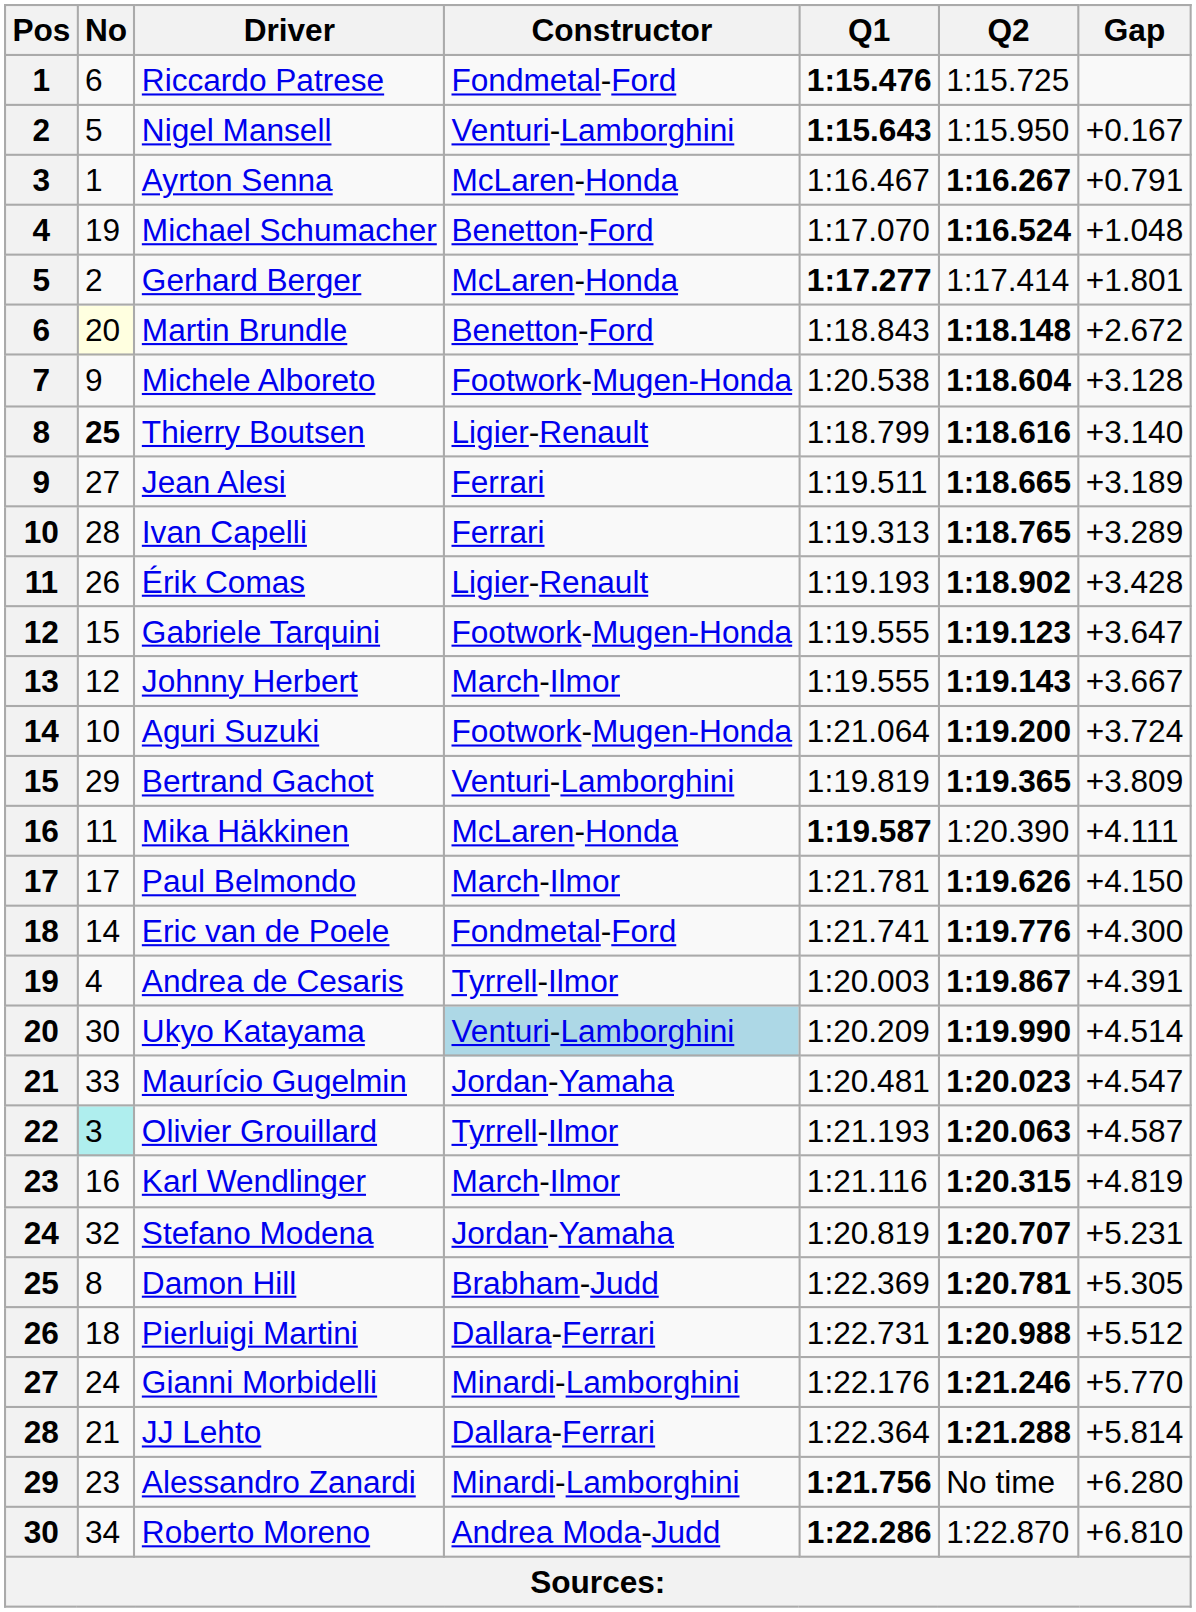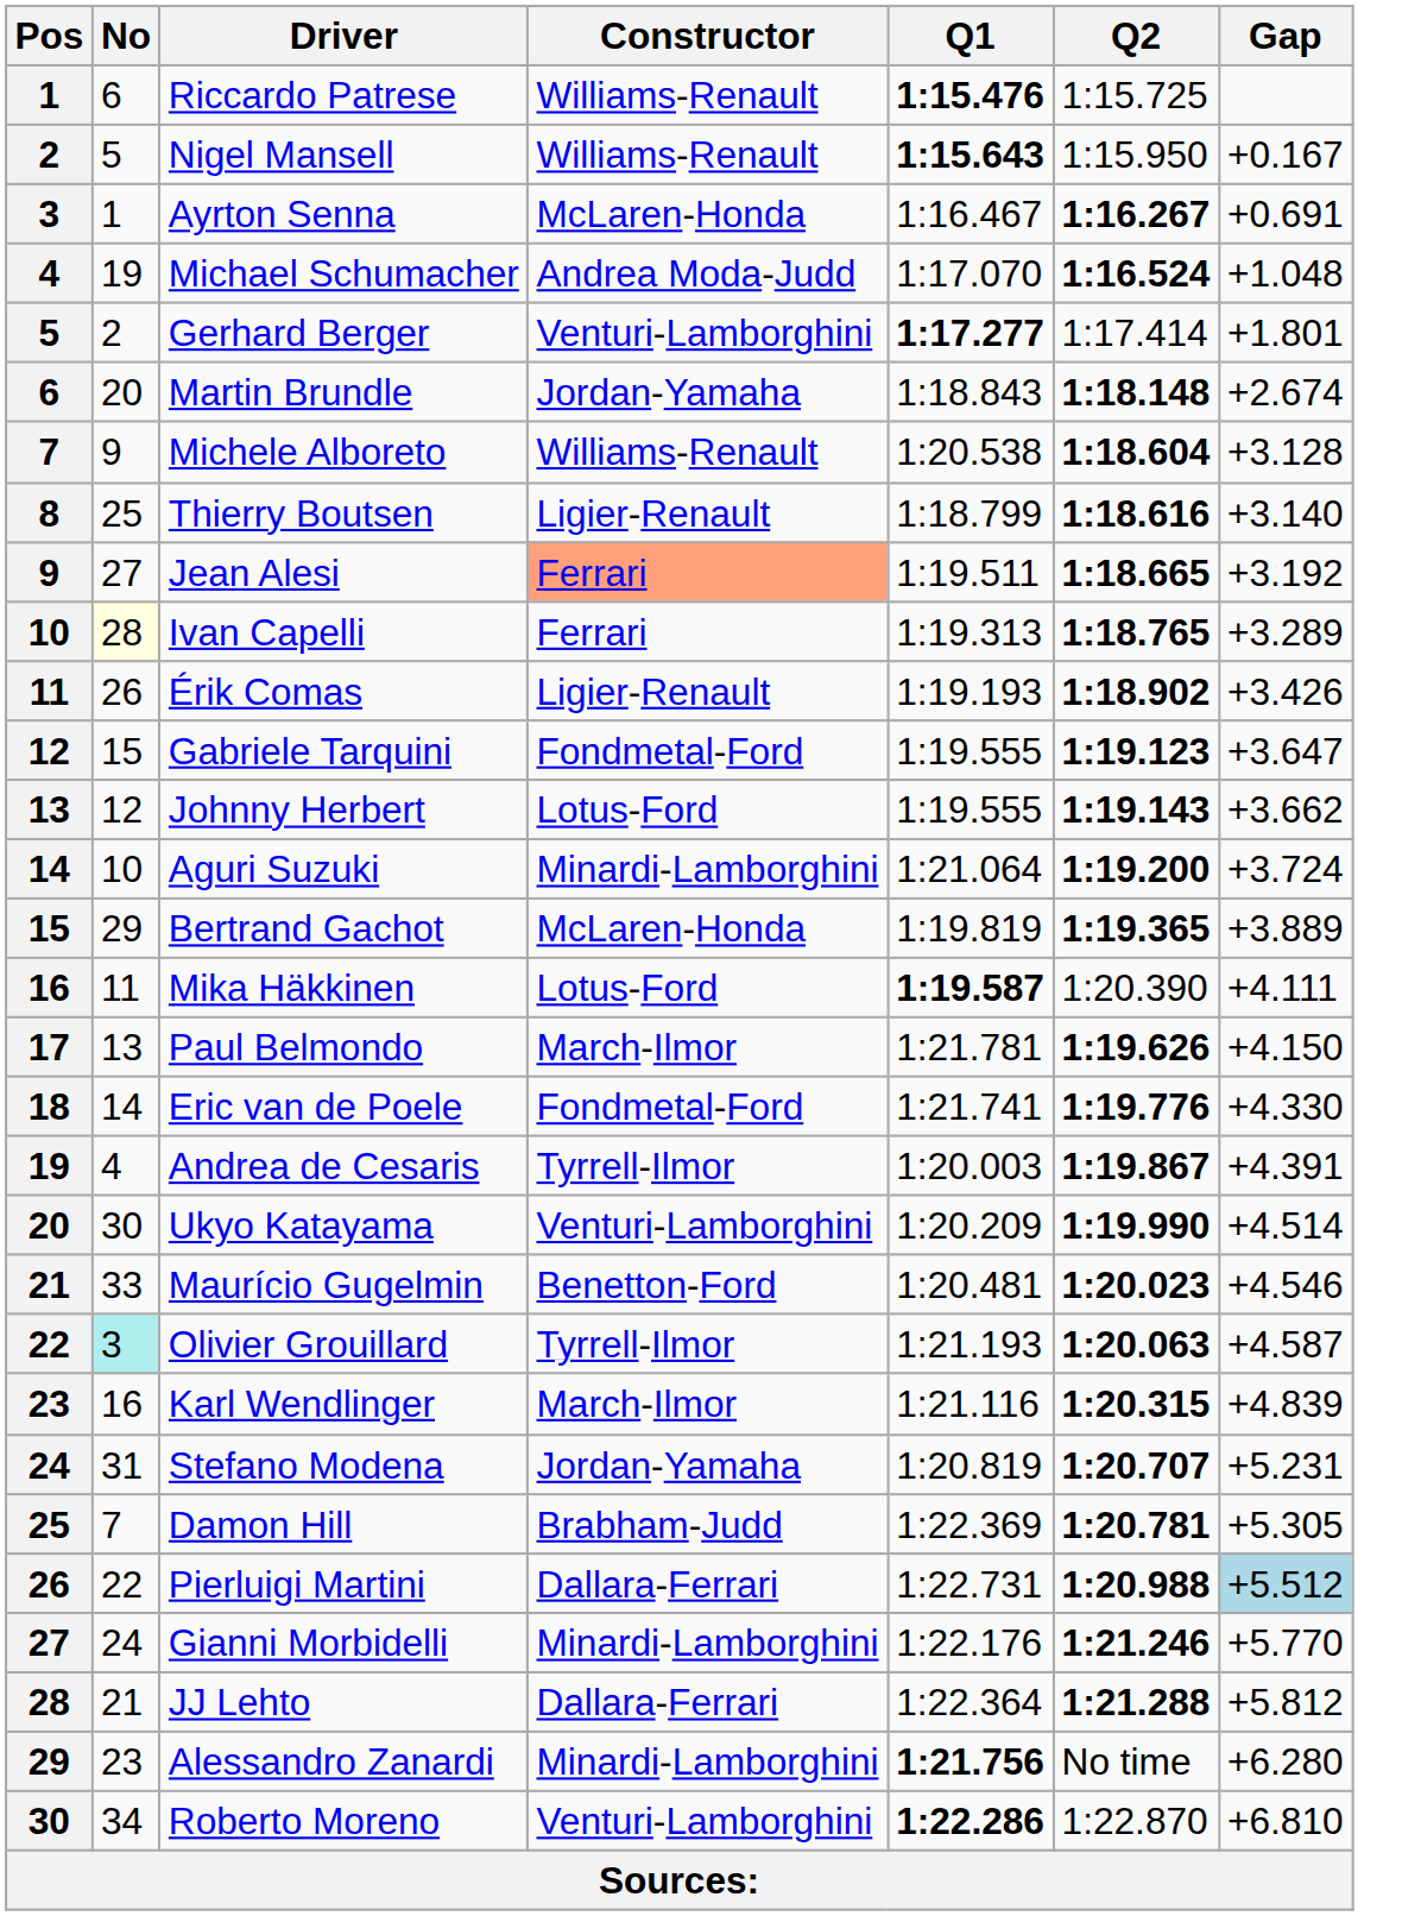Riccardo Patrese | Constructor: Fondmetal-Ford -> Williams-Renault
Nigel Mansell | Constructor: Venturi-Lamborghini -> Williams-Renault
Ayrton Senna | Gap: +0.791 -> +0.691
Michael Schumacher | Constructor: Benetton-Ford -> Andrea Moda-Judd
Gerhard Berger | Constructor: McLaren-Honda -> Venturi-Lamborghini
Martin Brundle | No: lightyellow background -> no background
Martin Brundle | Constructor: Benetton-Ford -> Jordan-Yamaha
Martin Brundle | Gap: +2.672 -> +2.674
Michele Alboreto | Constructor: Footwork-Mugen-Honda -> Williams-Renault
Thierry Boutsen | No: bold -> normal
Jean Alesi | Constructor: no background -> lightsalmon background
Jean Alesi | Gap: +3.189 -> +3.192
Ivan Capelli | No: no background -> lightyellow background
Érik Comas | Gap: +3.428 -> +3.426
Gabriele Tarquini | Constructor: Footwork-Mugen-Honda -> Fondmetal-Ford
Johnny Herbert | Constructor: March-Ilmor -> Lotus-Ford
Johnny Herbert | Gap: +3.667 -> +3.662
Aguri Suzuki | Constructor: Footwork-Mugen-Honda -> Minardi-Lamborghini
Bertrand Gachot | Constructor: Venturi-Lamborghini -> McLaren-Honda
Bertrand Gachot | Gap: +3.809 -> +3.889
Mika Häkkinen | Constructor: McLaren-Honda -> Lotus-Ford
Paul Belmondo | No: 17 -> 13
Eric van de Poele | Gap: +4.300 -> +4.330
Ukyo Katayama | Constructor: lightblue background -> no background
Maurício Gugelmin | Constructor: Jordan-Yamaha -> Benetton-Ford
Maurício Gugelmin | Gap: +4.547 -> +4.546
Karl Wendlinger | Gap: +4.819 -> +4.839
Stefano Modena | No: 32 -> 31
Damon Hill | No: 8 -> 7
Pierluigi Martini | No: 18 -> 22
Pierluigi Martini | Gap: no background -> lightblue background
JJ Lehto | Gap: +5.814 -> +5.812
Roberto Moreno | Constructor: Andrea Moda-Judd -> Venturi-Lamborghini
